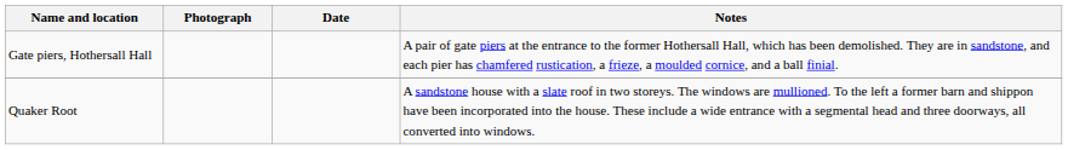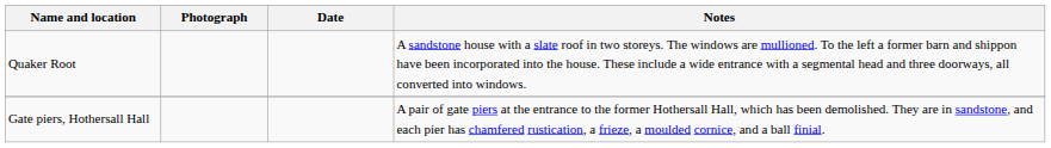rows swapped: Gate piers, Hothersall Hall <-> Quaker Root
